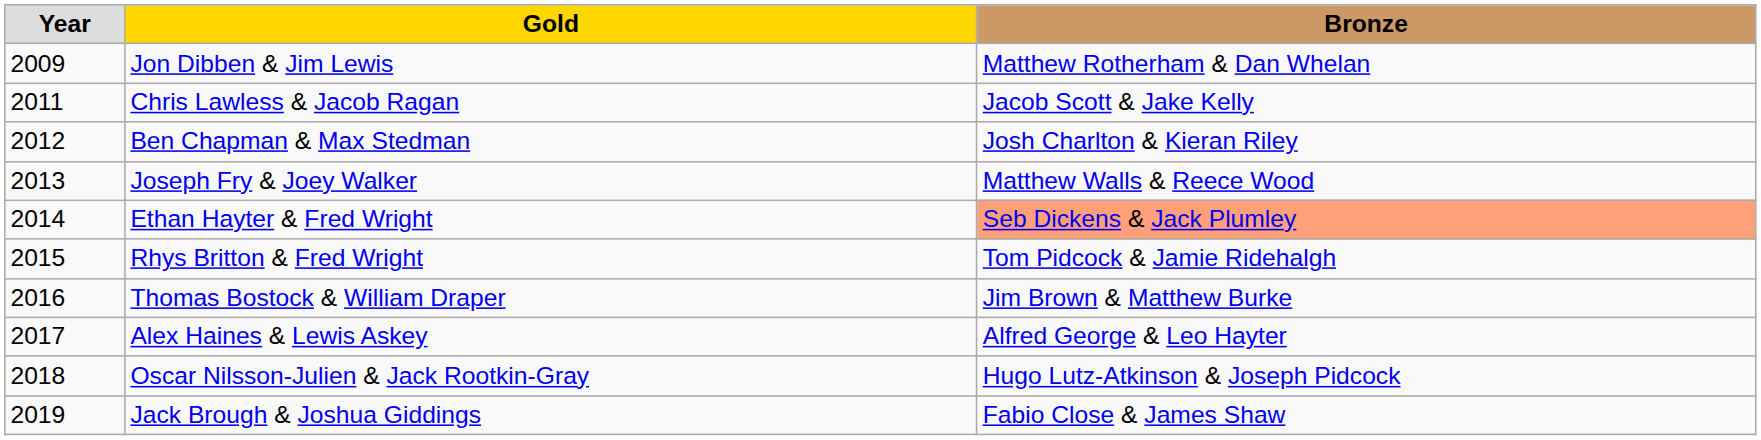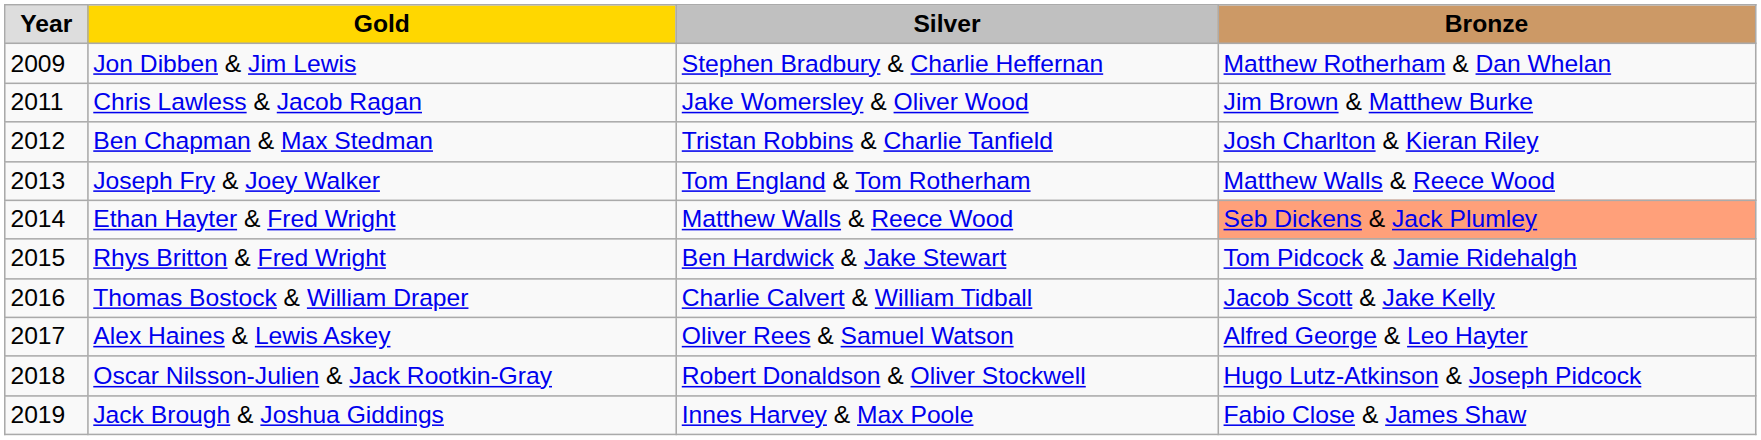+ column: Silver | Stephen Bradbury & Charlie Heffernan | Jake Womersley & Oliver Wood | Tristan Robbins & Charlie Tanfield | Tom England & Tom Rotherham | Matthew Walls & Reece Wood | Ben Hardwick & Jake Stewart | Charlie Calvert & William Tidball | Oliver Rees & Samuel Watson | Robert Donaldson & Oliver Stockwell | Innes Harvey & Max Poole
Chris Lawless & Jacob Ragan | Bronze: Jacob Scott & Jake Kelly -> Jim Brown & Matthew Burke
Thomas Bostock & William Draper | Bronze: Jim Brown & Matthew Burke -> Jacob Scott & Jake Kelly
